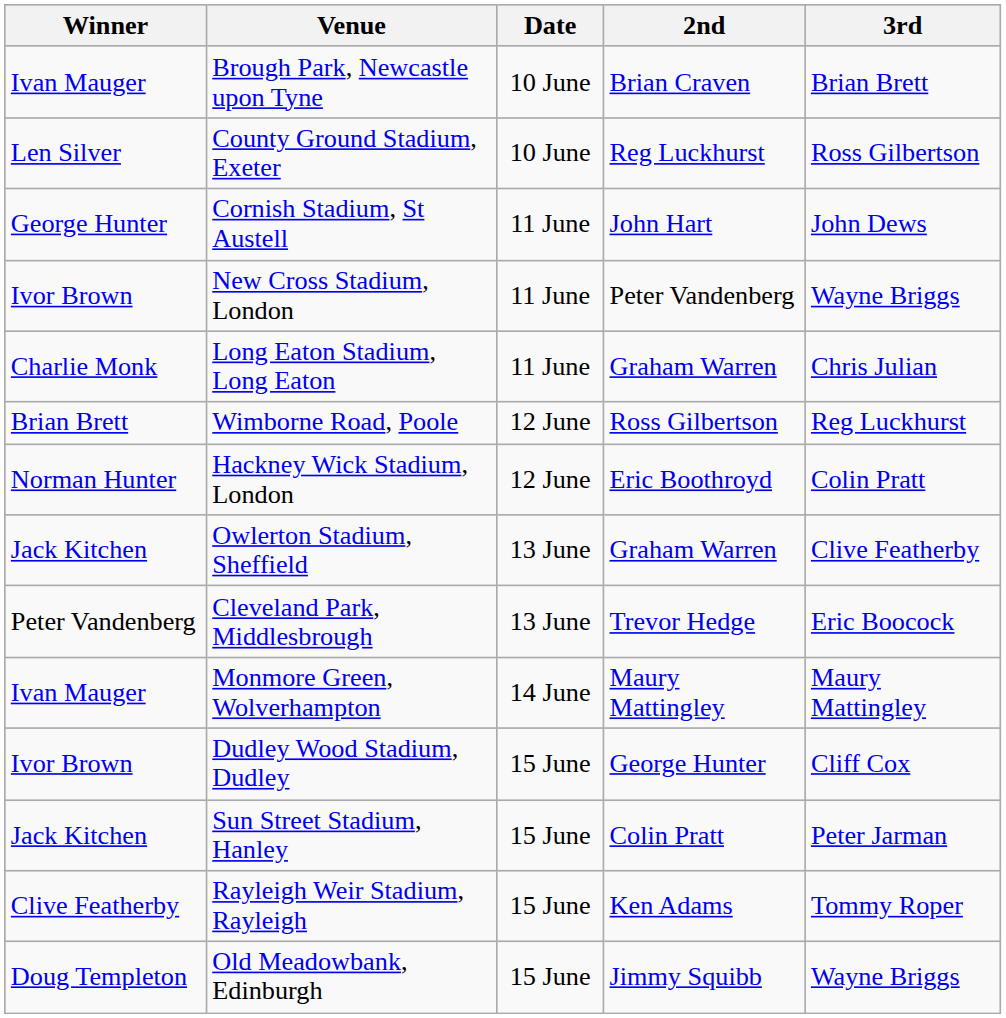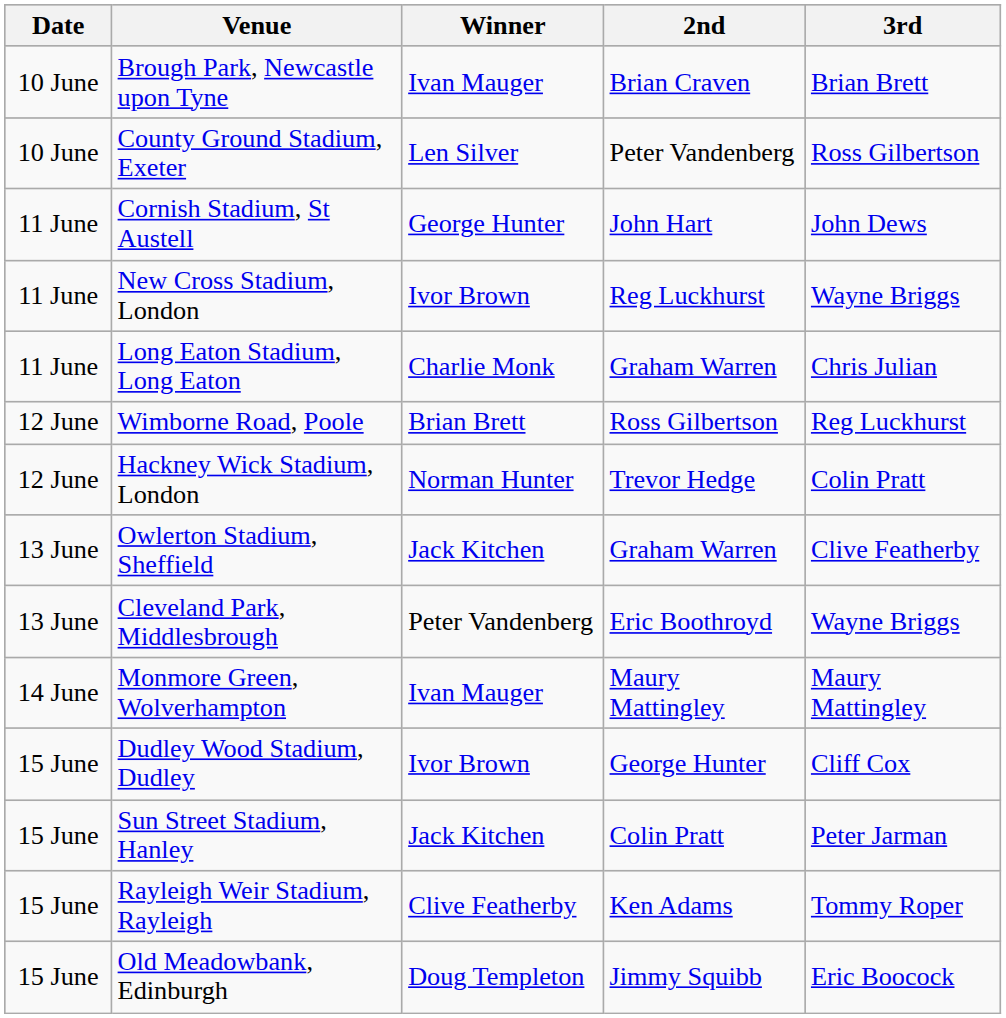columns swapped: Date <-> Winner
County Ground Stadium, Exeter | 2nd: Reg Luckhurst -> Peter Vandenberg
New Cross Stadium, London | 2nd: Peter Vandenberg -> Reg Luckhurst
Hackney Wick Stadium, London | 2nd: Eric Boothroyd -> Trevor Hedge
Cleveland Park, Middlesbrough | 2nd: Trevor Hedge -> Eric Boothroyd
Cleveland Park, Middlesbrough | 3rd: Eric Boocock -> Wayne Briggs
Old Meadowbank, Edinburgh | 3rd: Wayne Briggs -> Eric Boocock
